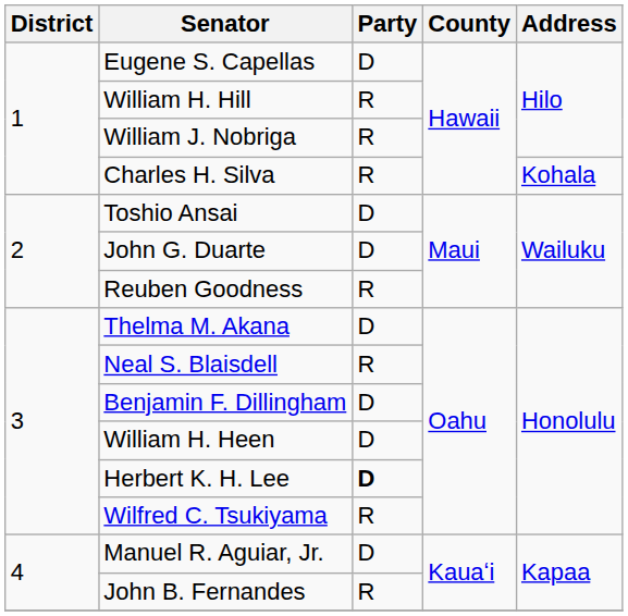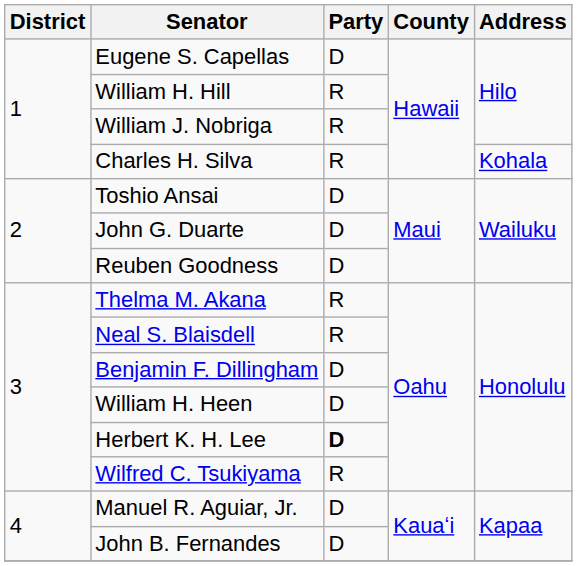Reuben Goodness | Party: R -> D
Thelma M. Akana | Party: D -> R
John B. Fernandes | Party: R -> D
